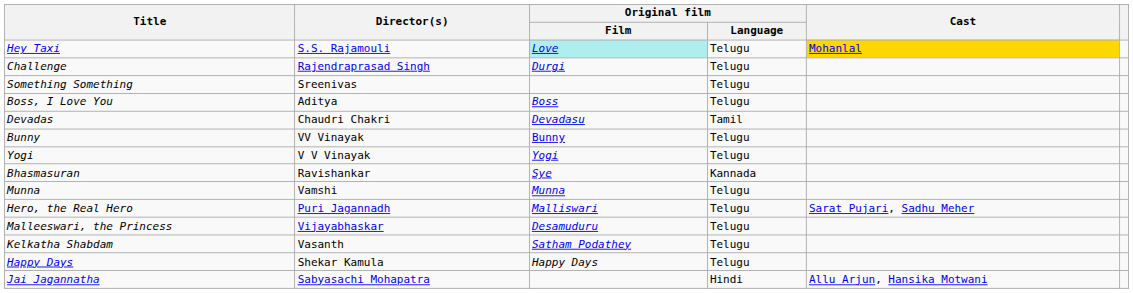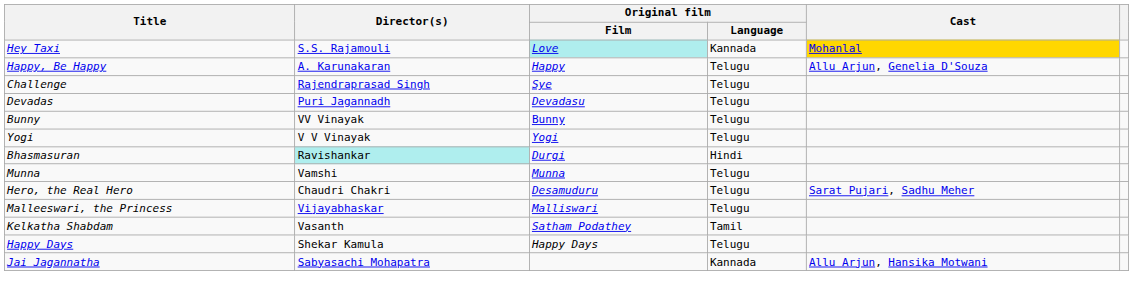Hey Taxi | Original film / Language: Telugu -> Kannada
+ row: Happy, Be Happy | A. Karunakaran | Happy | Telugu | Allu Arjun, Genelia D'Souza
Challenge | Original film / Film: Durgi -> Sye
- row: Something Something | Sreenivas | Telugu
- row: Boss, I Love You | Aditya | Boss | Telugu
Devadas | Director(s): Chaudri Chakri -> Puri Jagannadh
Devadas | Original film / Language: Tamil -> Telugu
Bhasmasuran | Director(s): no background -> paleturquoise background
Bhasmasuran | Original film / Film: Sye -> Durgi
Bhasmasuran | Original film / Language: Kannada -> Hindi
Hero, the Real Hero | Director(s): Puri Jagannadh -> Chaudri Chakri
Hero, the Real Hero | Original film / Film: Malliswari -> Desamuduru
Malleeswari, the Princess | Original film / Film: Desamuduru -> Malliswari
Kelkatha Shabdam | Original film / Language: Telugu -> Tamil
Jai Jagannatha | Original film / Language: Hindi -> Kannada
